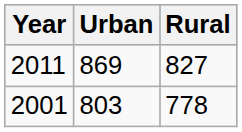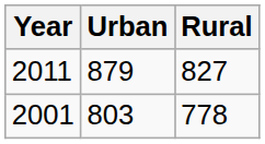2011 | Urban: 869 -> 879
